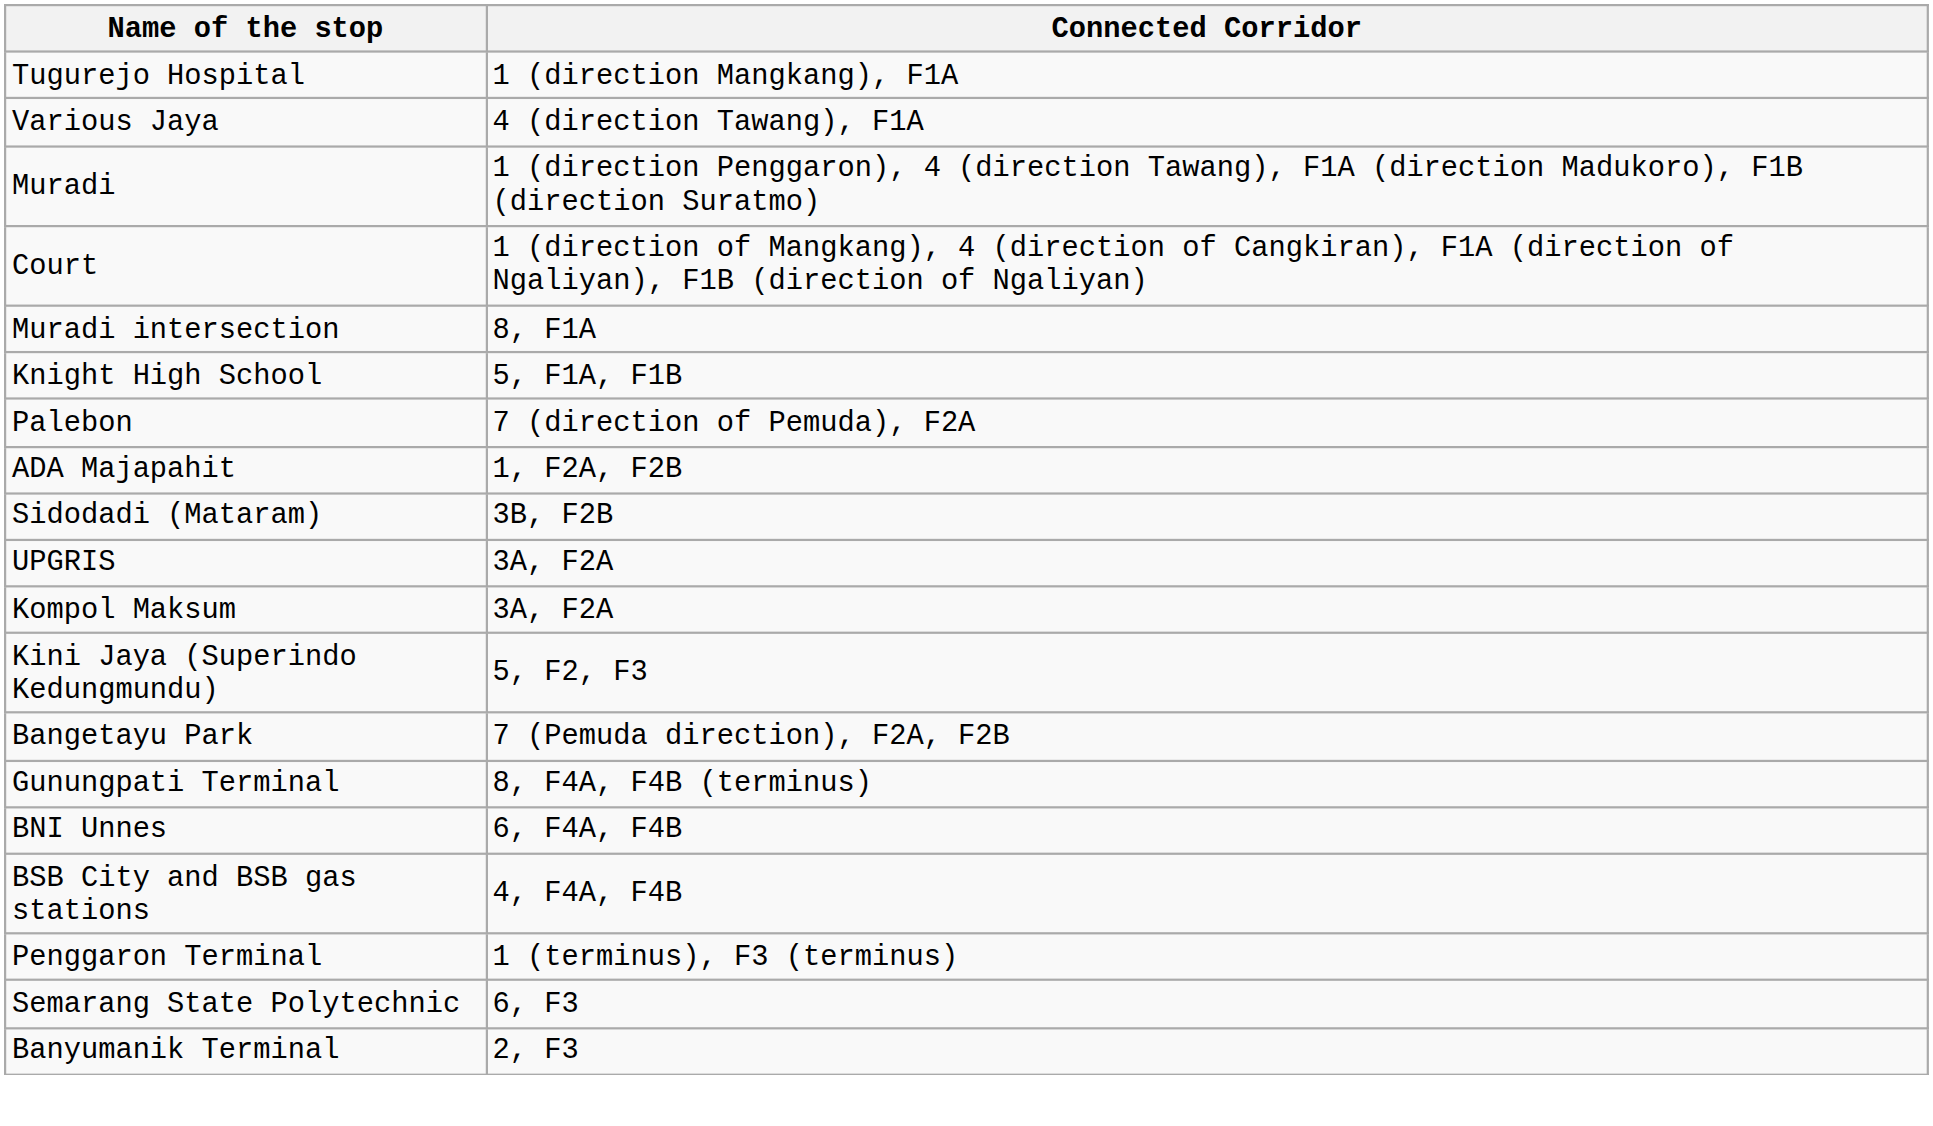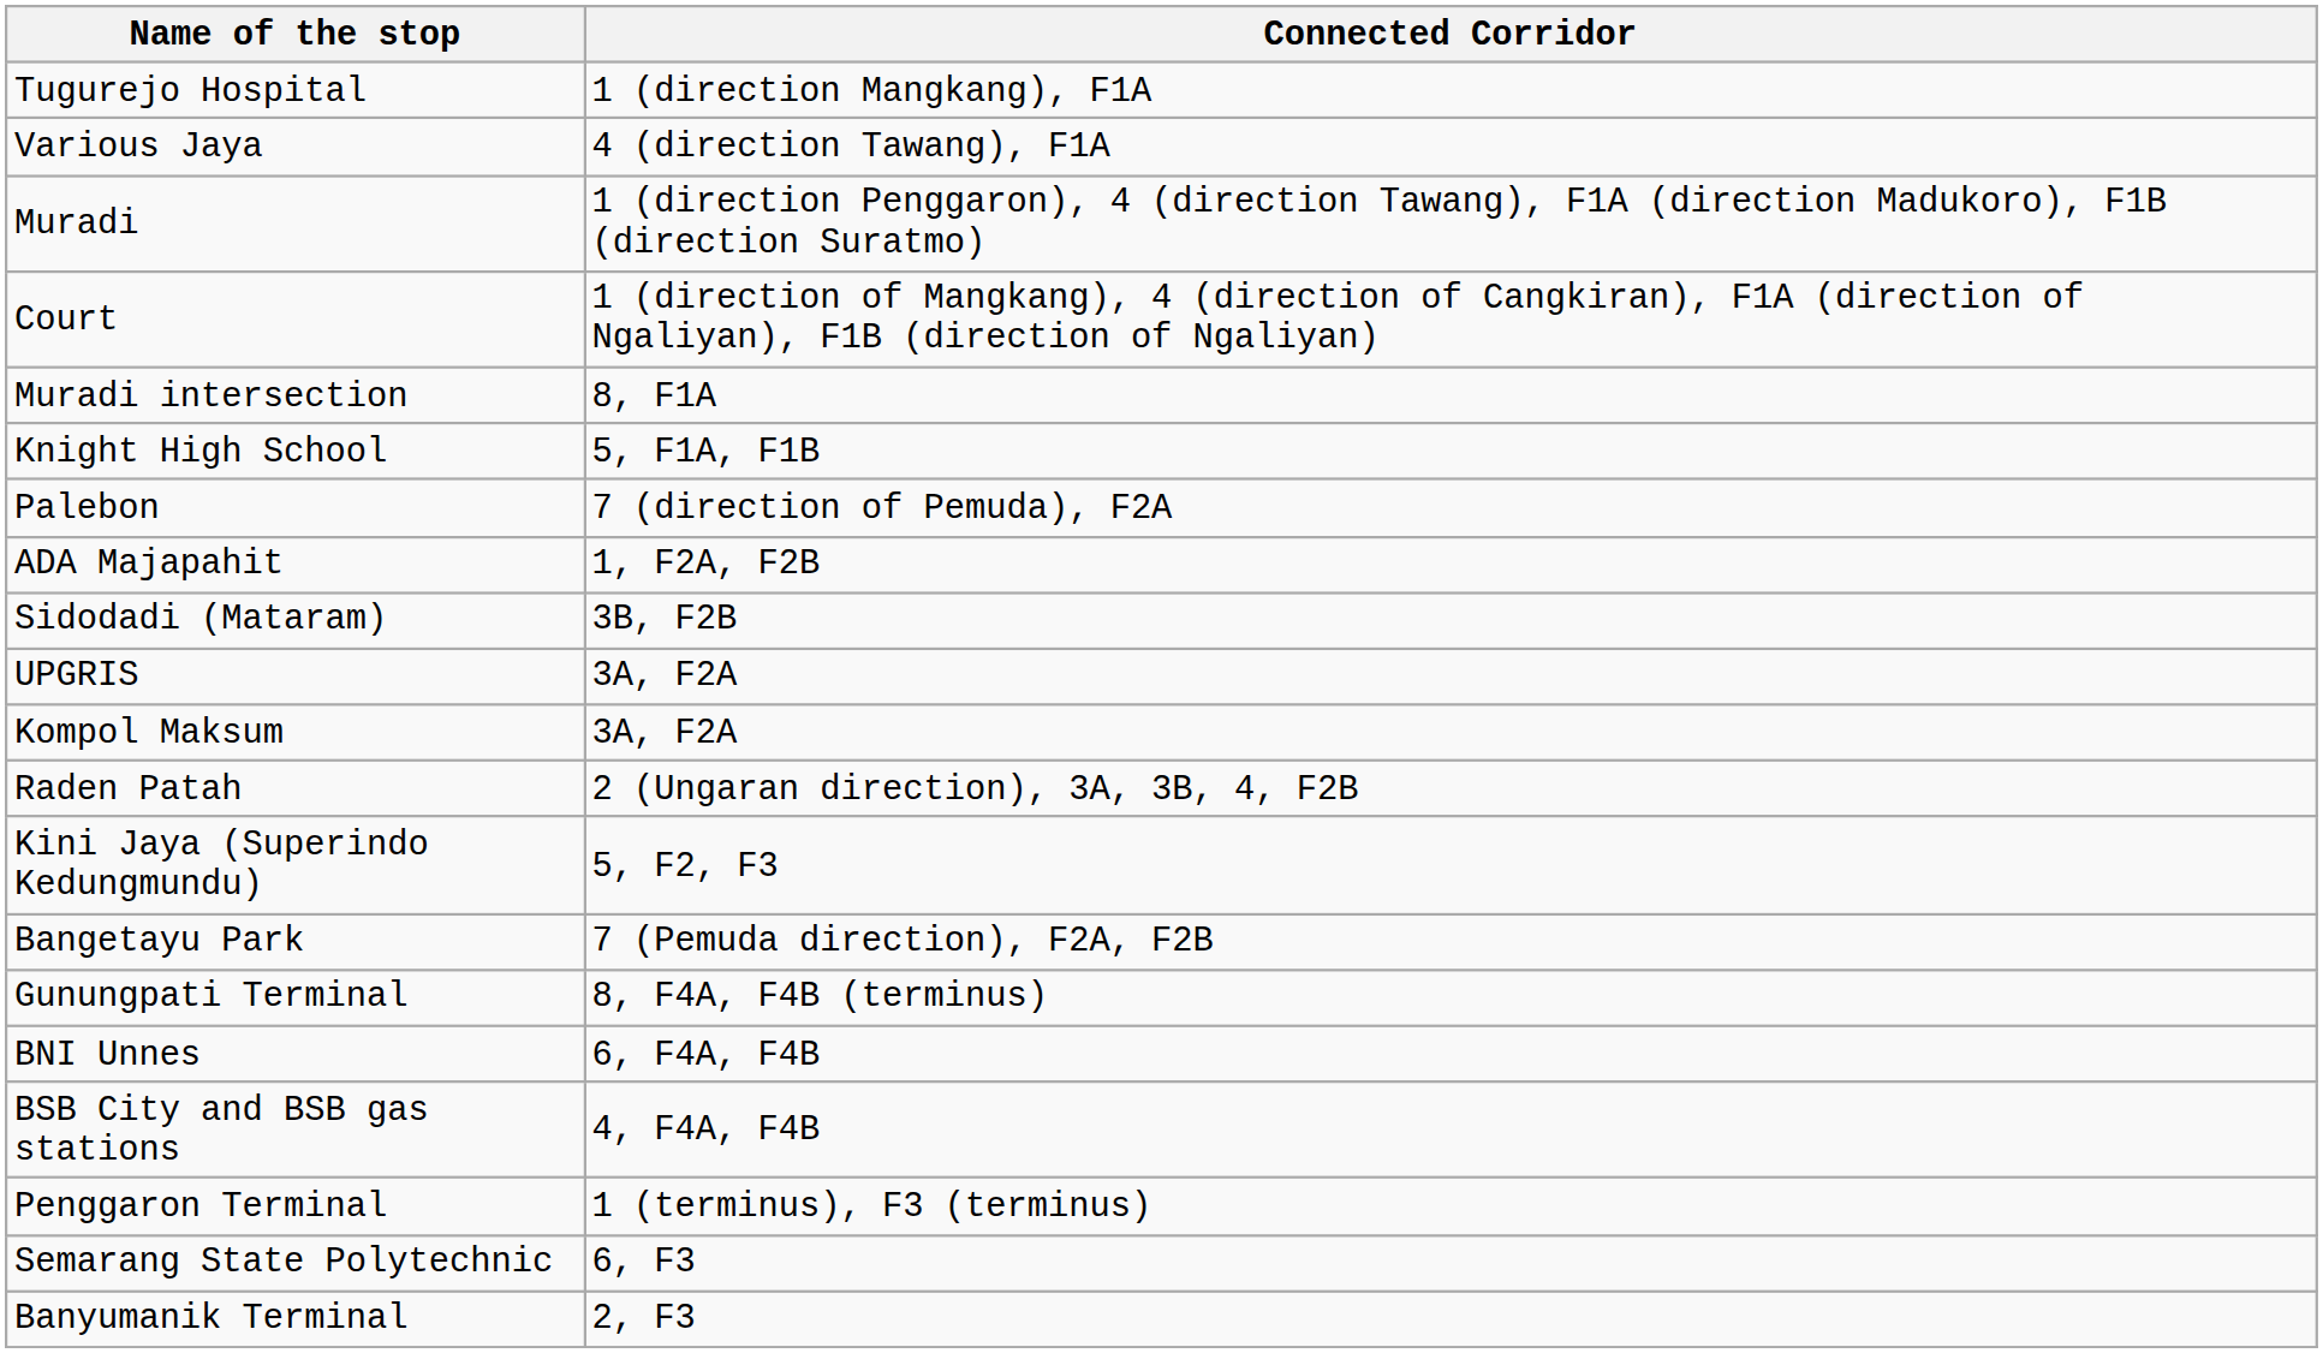+ row: Raden Patah | 2 (Ungaran direction), 3A, 3B, 4, F2B
